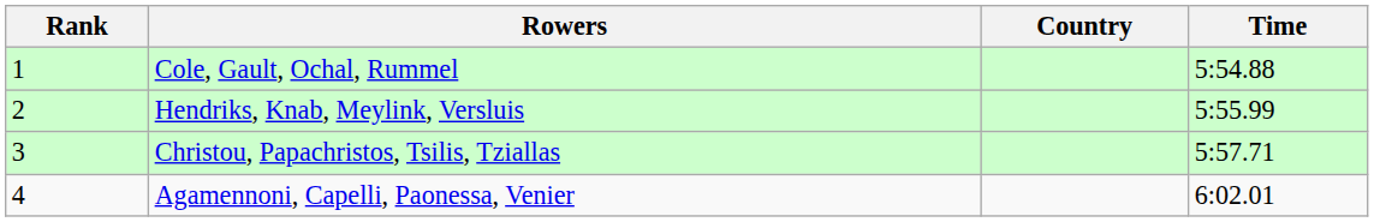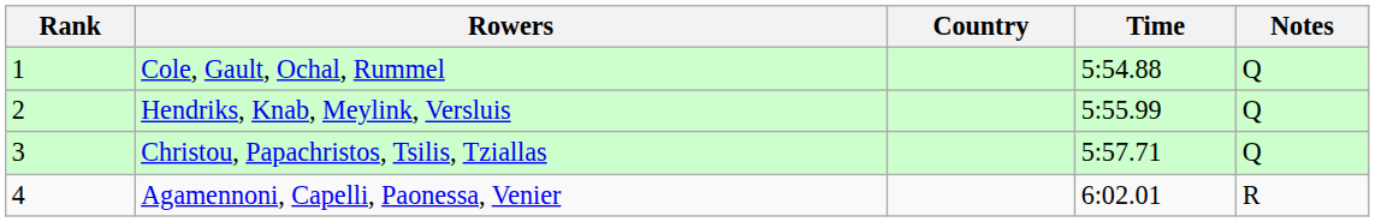+ column: Notes | Q | Q | Q | R
